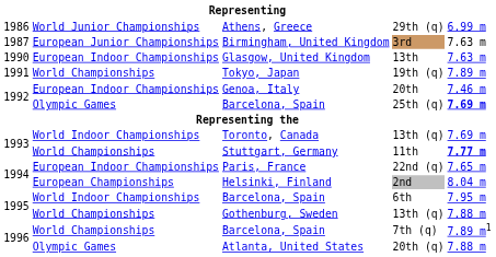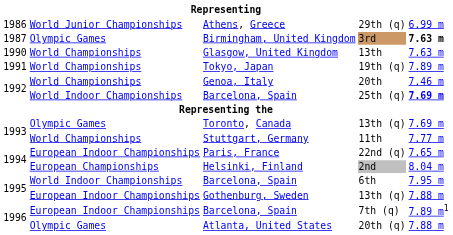3rd | column 2: European Junior Championships -> Olympic Games
3rd | column 5: normal -> bold
13th | column 2: European Indoor Championships -> World Championships
20th | column 2: European Indoor Championships -> World Championships
25th (q) | column 2: Olympic Games -> World Indoor Championships
Toronto, Canada / 13th (q) | column 2: World Indoor Championships -> Olympic Games
11th | column 5: bold -> normal
Gothenburg, Sweden / 13th (q) | column 2: World Championships -> European Indoor Championships
7th (q) | column 2: World Championships -> European Indoor Championships
